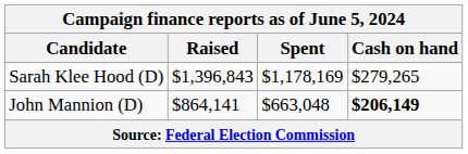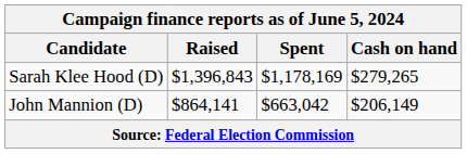John Mannion (D) | Spent: $663,048 -> $663,042
John Mannion (D) | Cash on hand: bold -> normal
